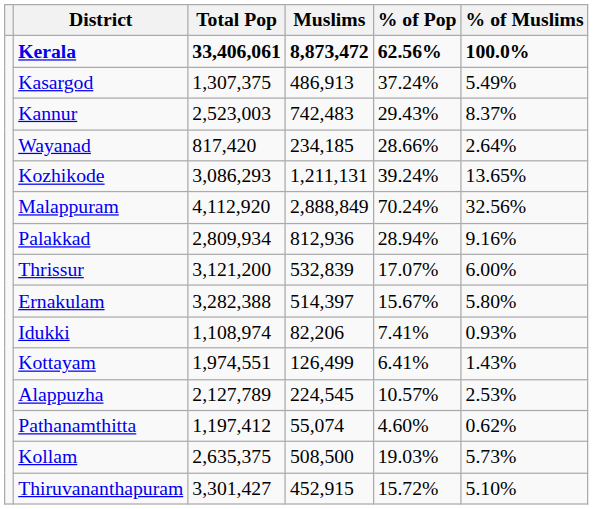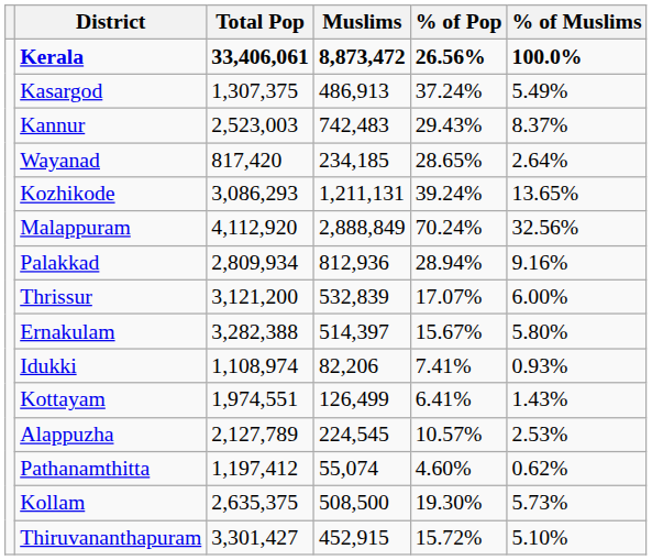Kerala | % of Pop: 62.56% -> 26.56%
Wayanad | % of Pop: 28.66% -> 28.65%
Kollam | % of Pop: 19.03% -> 19.30%
